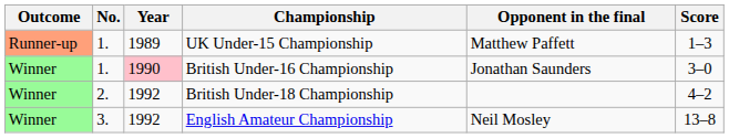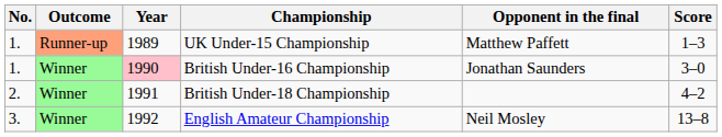columns swapped: Outcome <-> No.
British Under-18 Championship | Year: 1992 -> 1991
